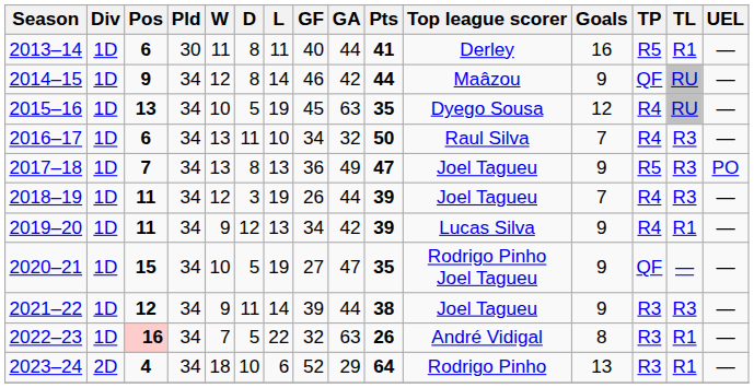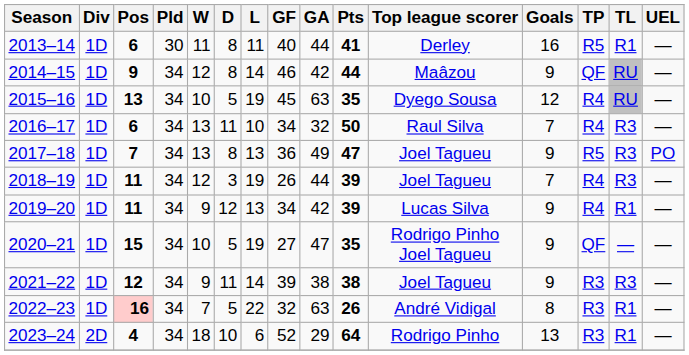2021–22 | GA: 44 -> 38
